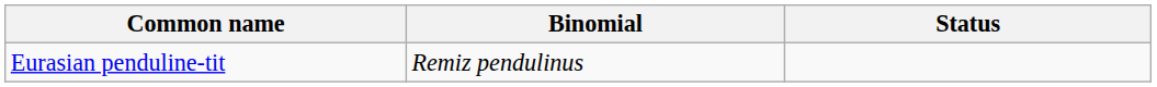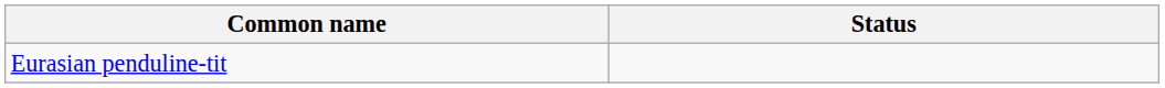- column: Binomial | Remiz pendulinus
